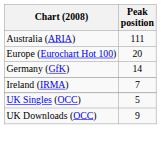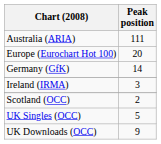Ireland (IRMA) | Peak position: 7 -> 3
+ row: Scotland (OCC) | 2
